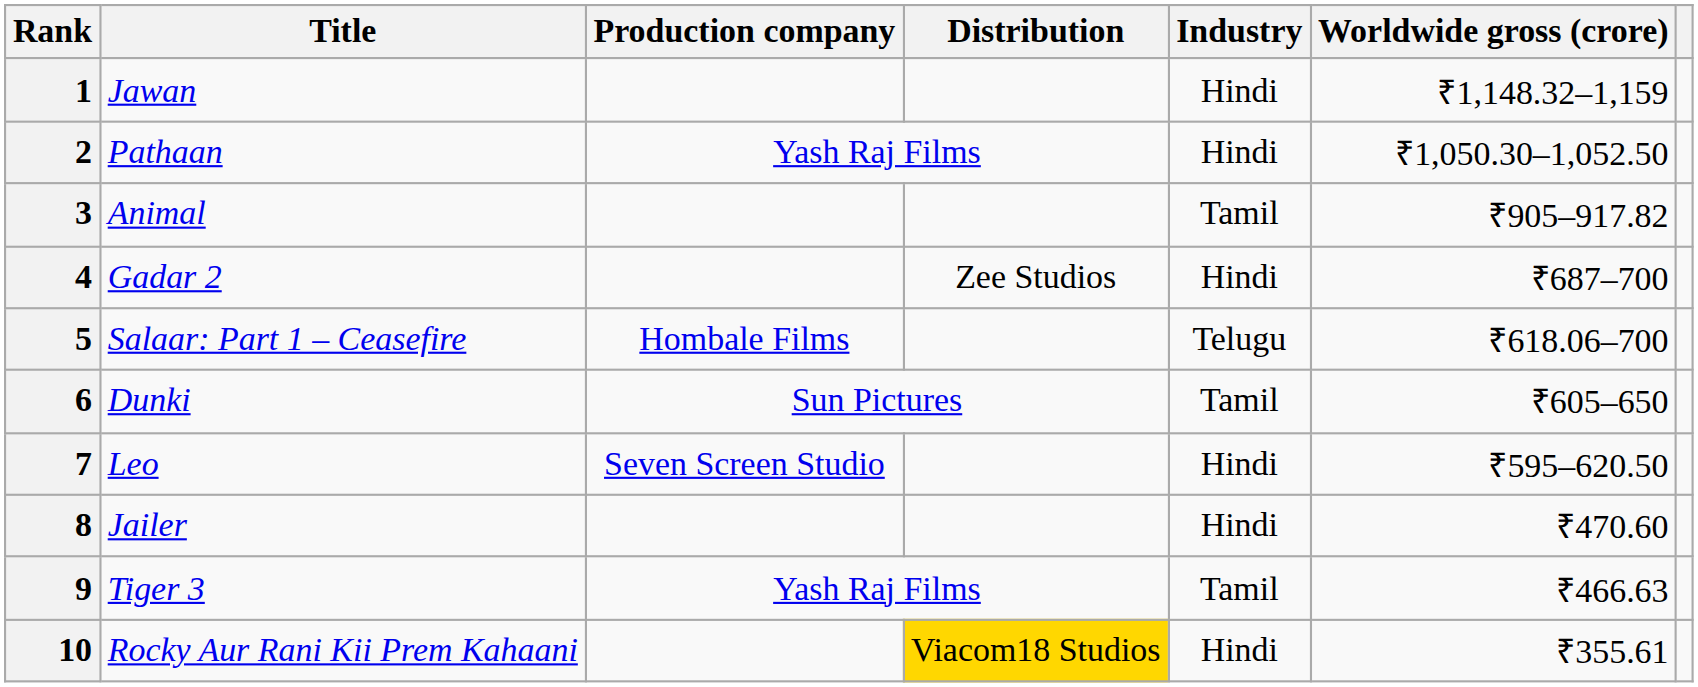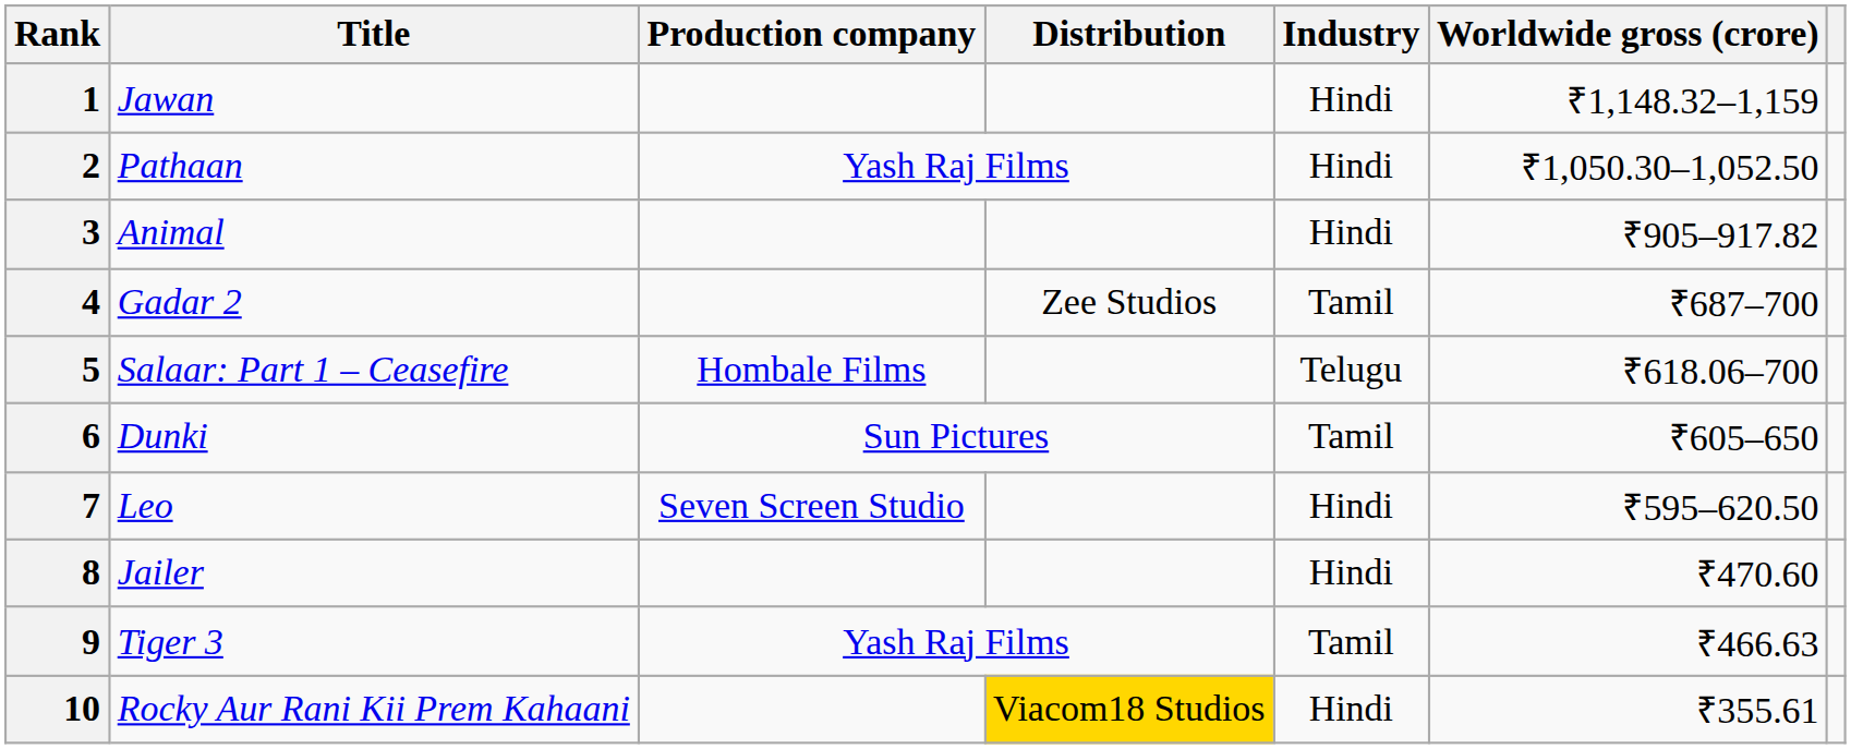3 | Industry: Tamil -> Hindi
4 | Industry: Hindi -> Tamil
